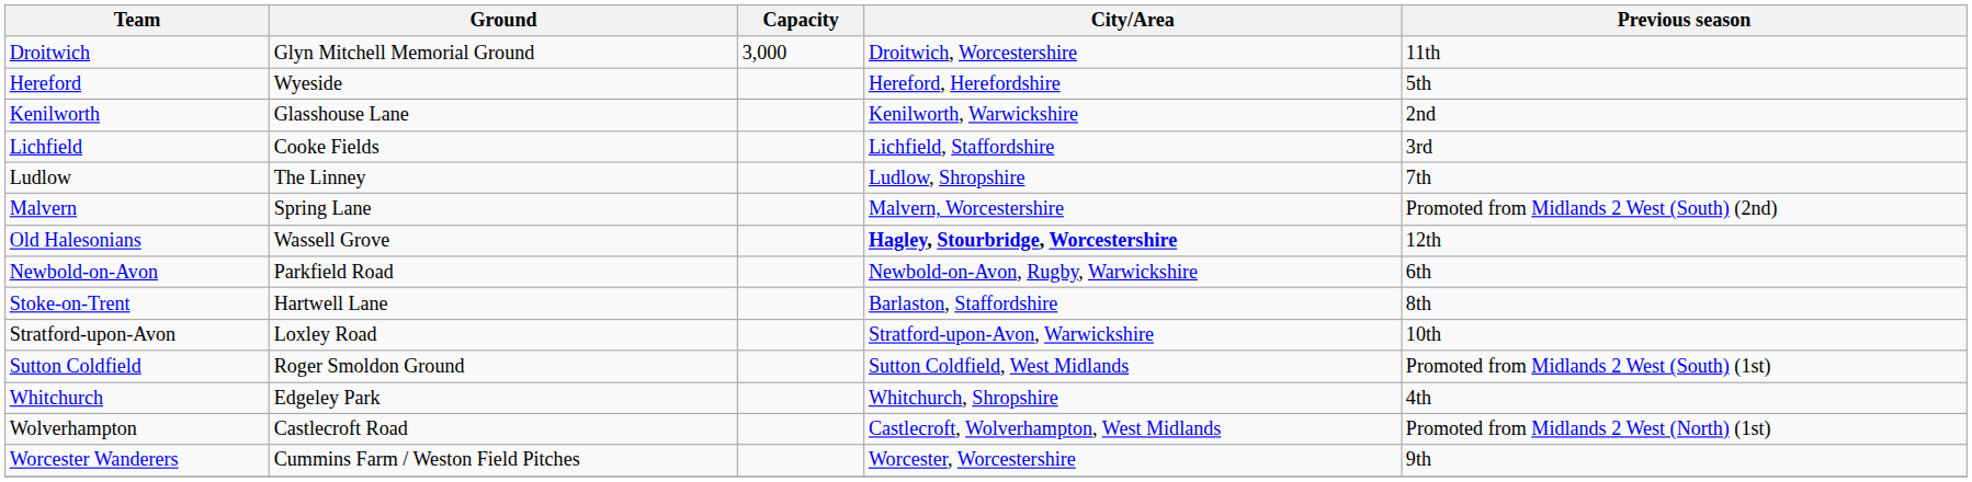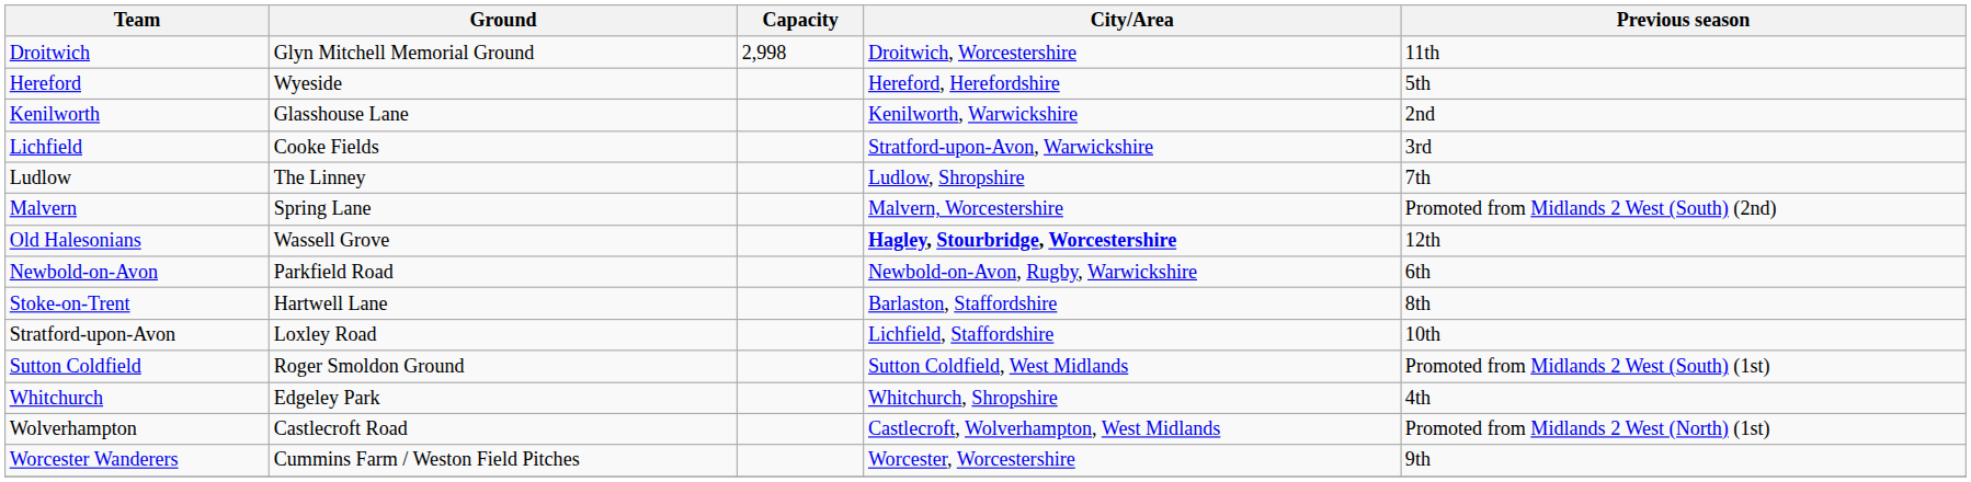Droitwich | Capacity: 3,000 -> 2,998
Lichfield | City/Area: Lichfield, Staffordshire -> Stratford-upon-Avon, Warwickshire
Stratford-upon-Avon | City/Area: Stratford-upon-Avon, Warwickshire -> Lichfield, Staffordshire
